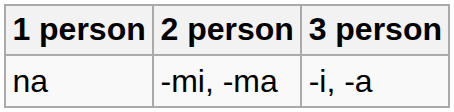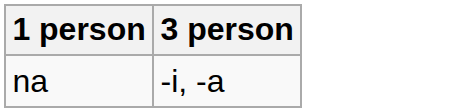- column: 2 person | -mi, -ma
